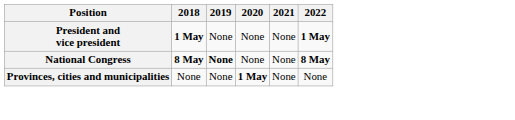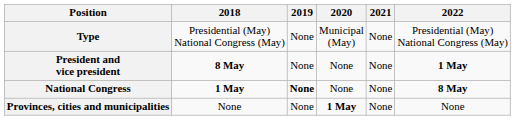+ row: Type | Presidential (May) National Congress (May) | None | Municipal (May) | None | Presidential (May) National Congress (May)
President and vice president | 2018: 1 May -> 8 May
National Congress | 2018: 8 May -> 1 May
